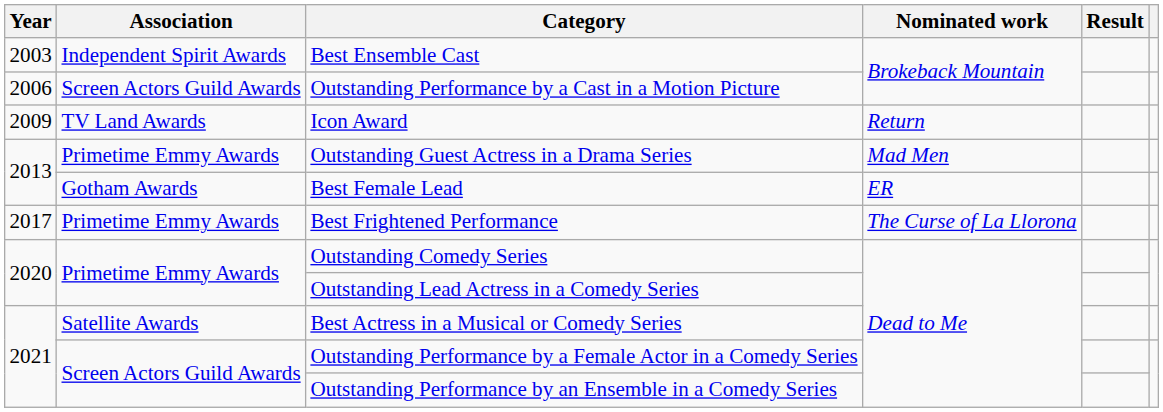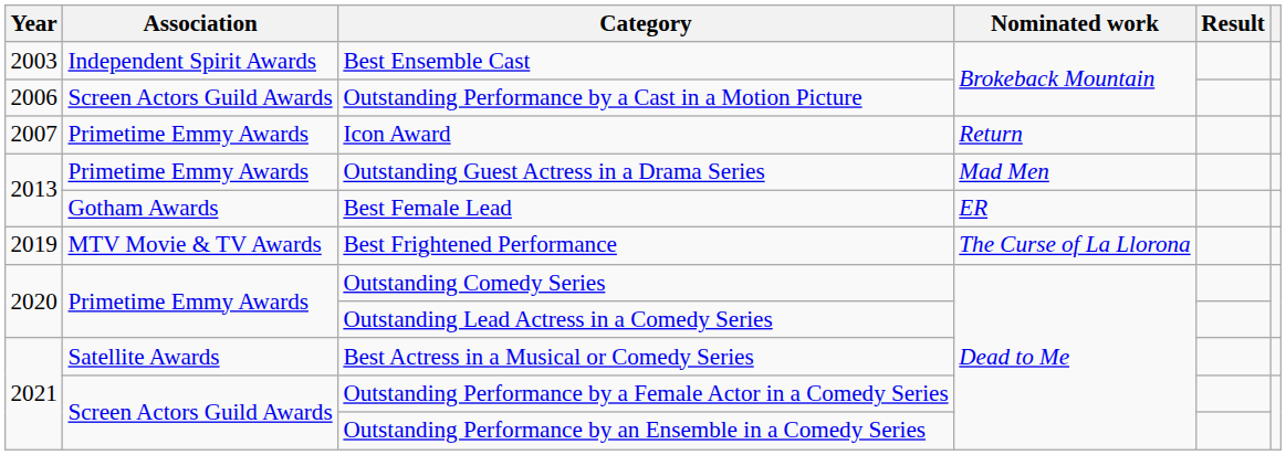Icon Award | Year: 2009 -> 2007
Icon Award | Association: TV Land Awards -> Primetime Emmy Awards
Best Frightened Performance | Year: 2017 -> 2019
Best Frightened Performance | Association: Primetime Emmy Awards -> MTV Movie & TV Awards
